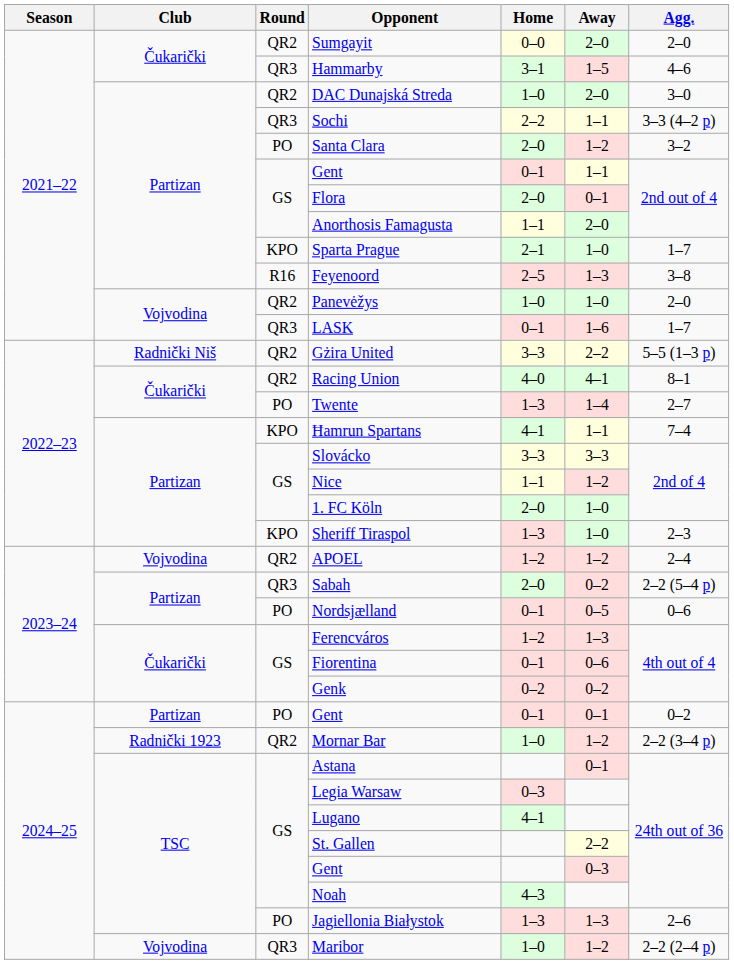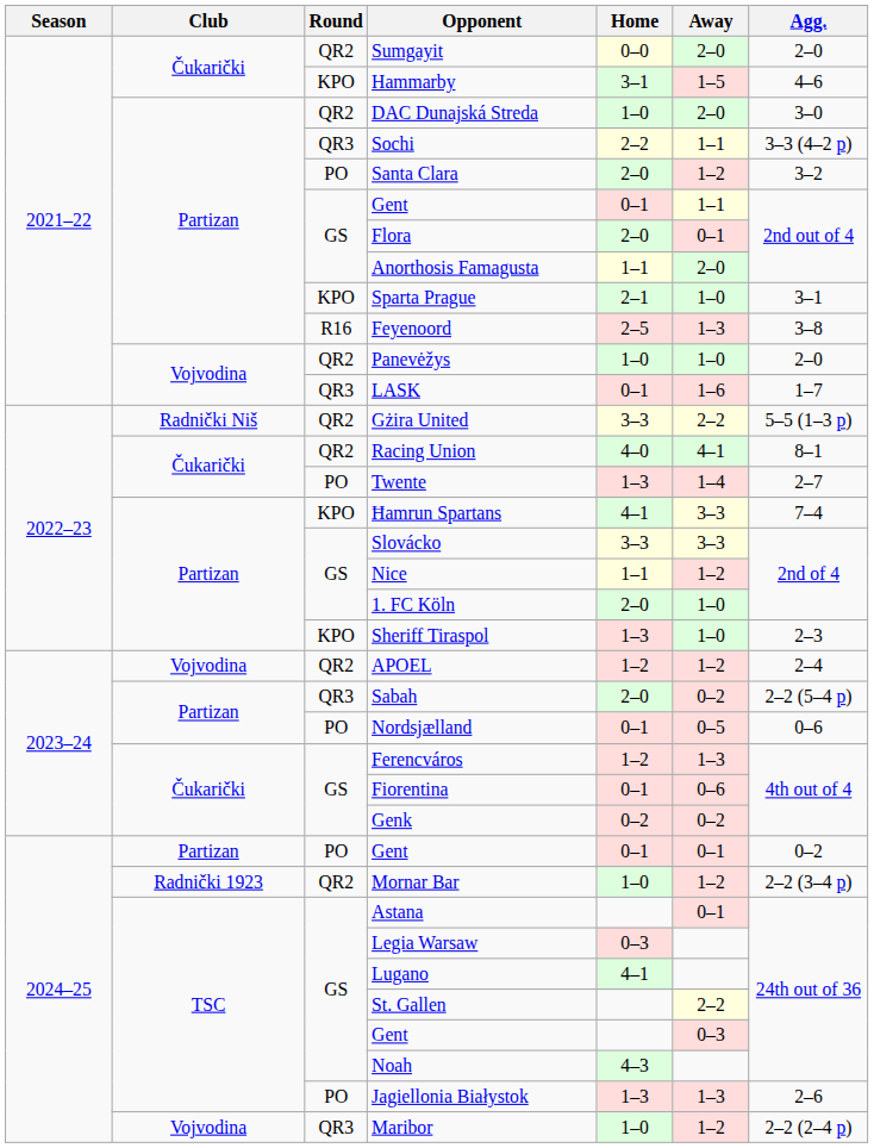Hammarby | Round: QR3 -> KPO
Sparta Prague | Agg.: 1–7 -> 3–1
Ħamrun Spartans | Away: 1–1 -> 3–3
